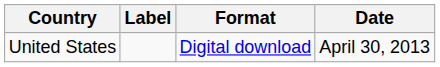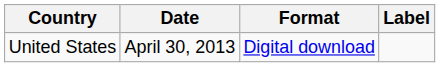columns swapped: Date <-> Label
